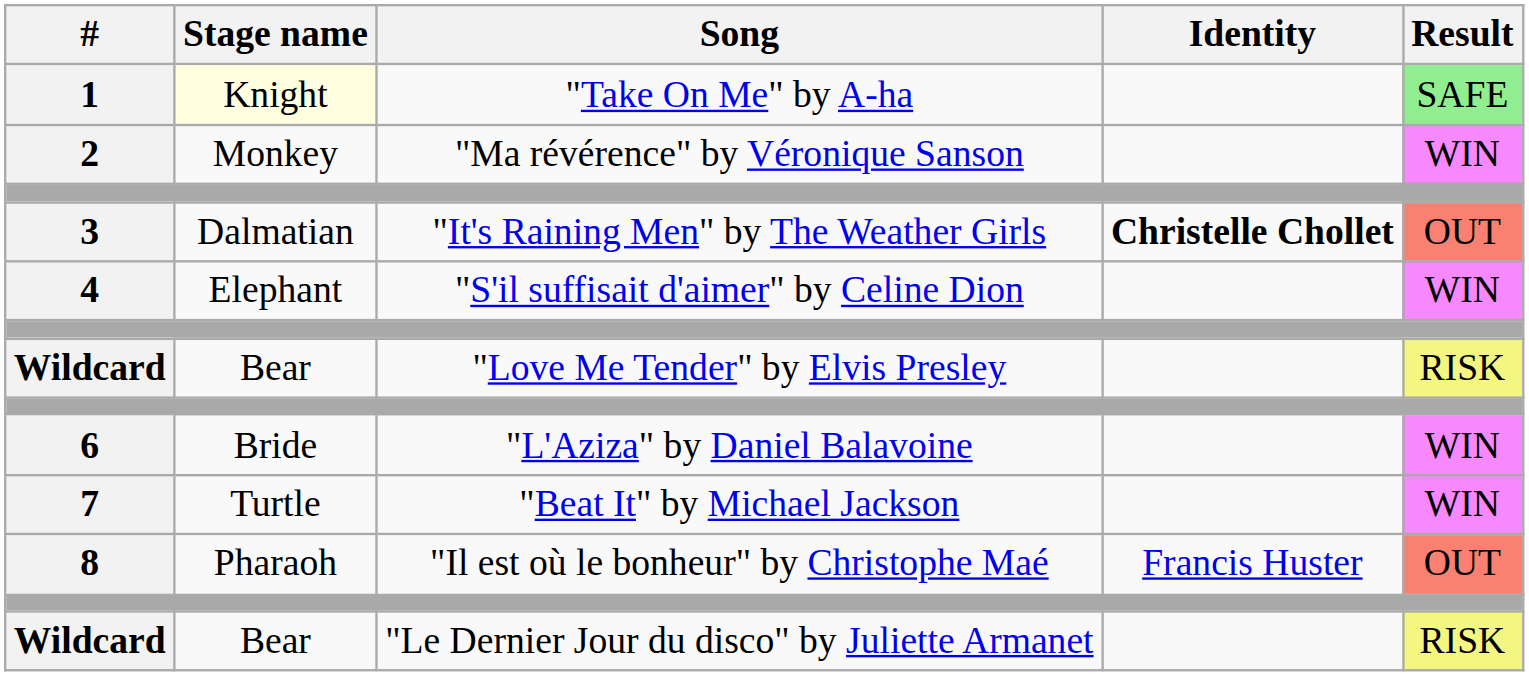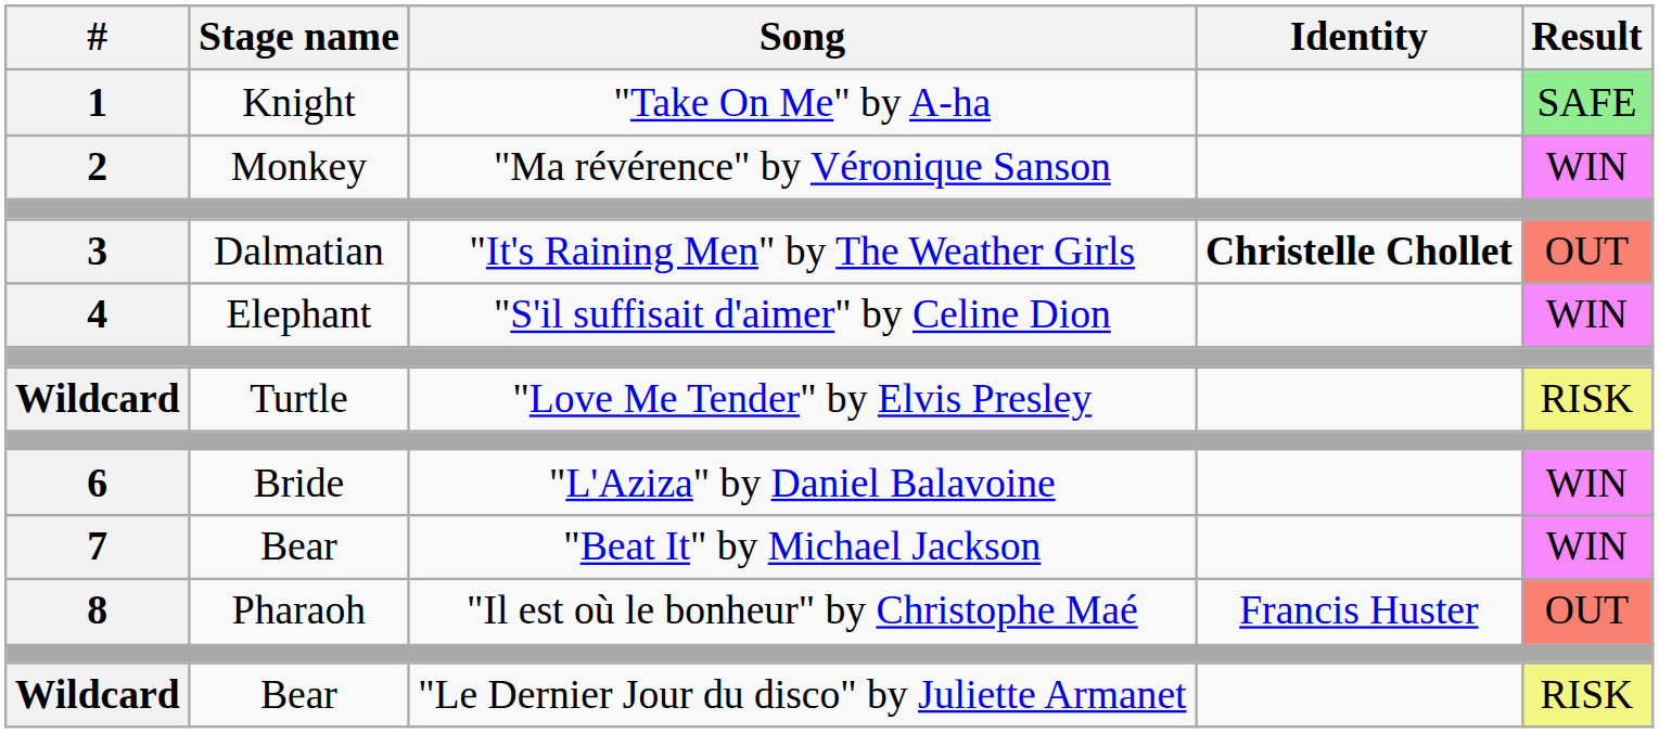"Take On Me" by A-ha | Stage name: lightyellow background -> no background
"Love Me Tender" by Elvis Presley | Stage name: Bear -> Turtle
"Beat It" by Michael Jackson | Stage name: Turtle -> Bear
